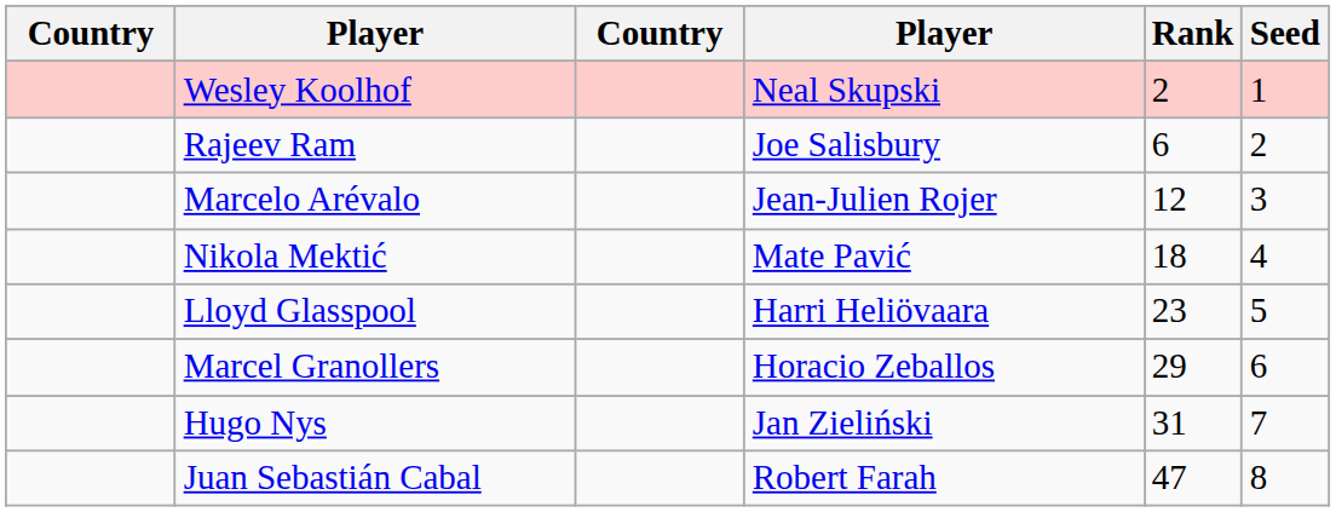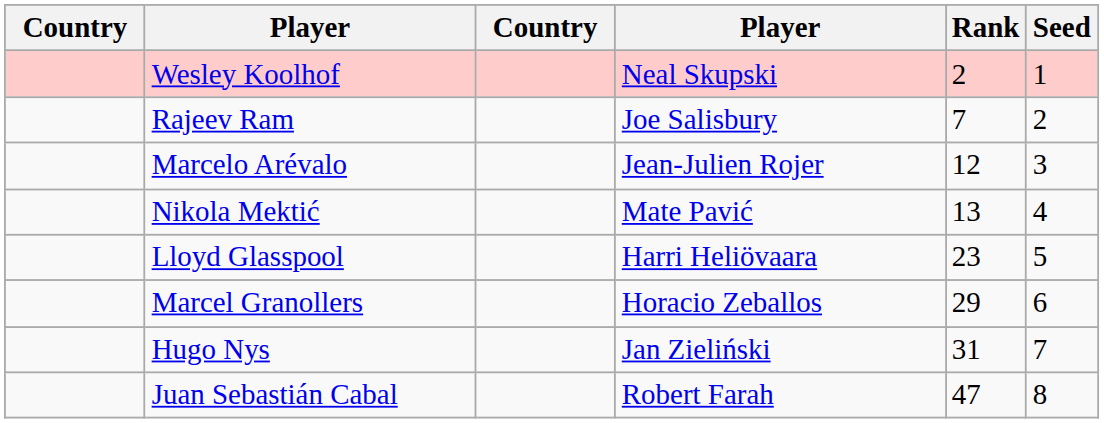Rajeev Ram | Rank: 6 -> 7
Nikola Mektić | Rank: 18 -> 13
